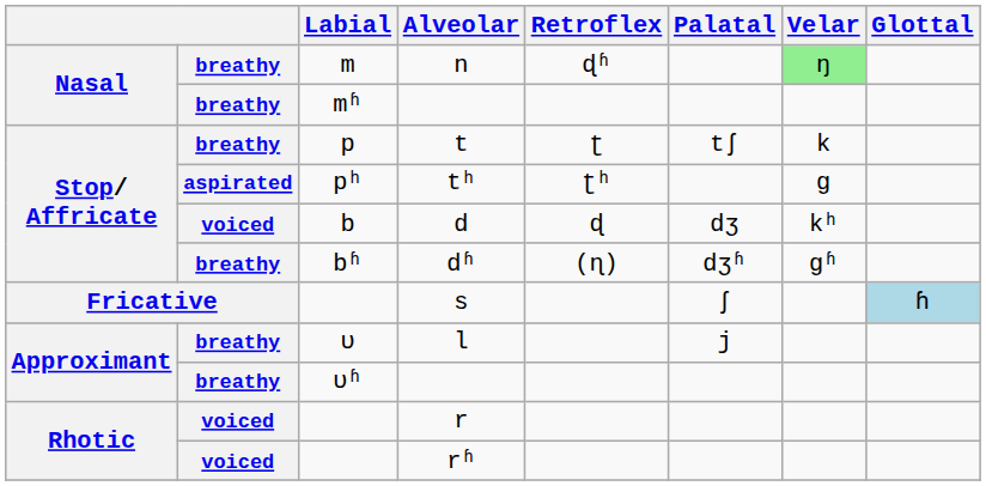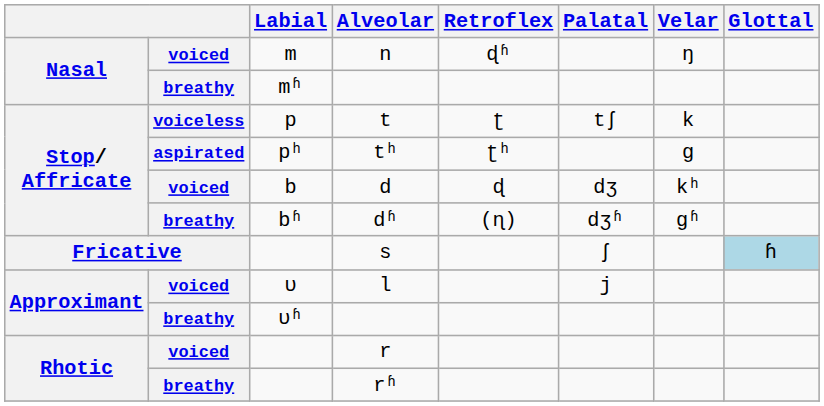n | column 2: breathy -> voiced
n | Velar: lightgreen background -> no background
t | column 2: breathy -> voiceless
l | column 2: breathy -> voiced
rʱ | column 2: voiced -> breathy
